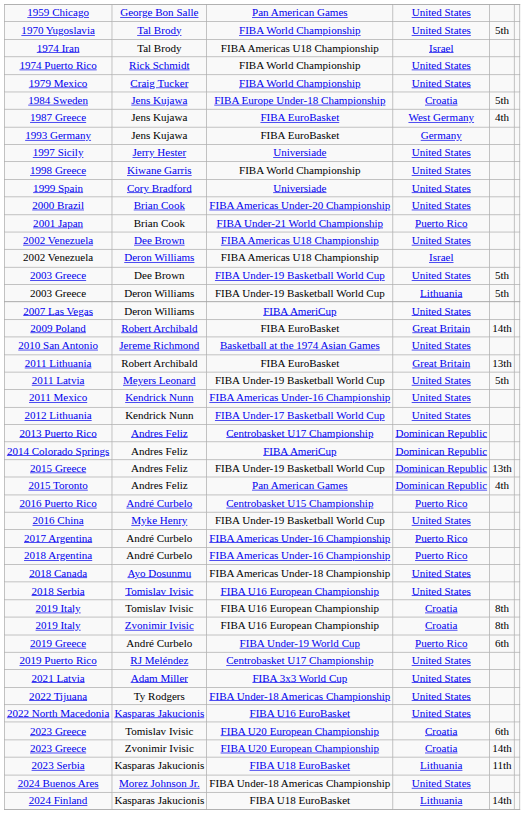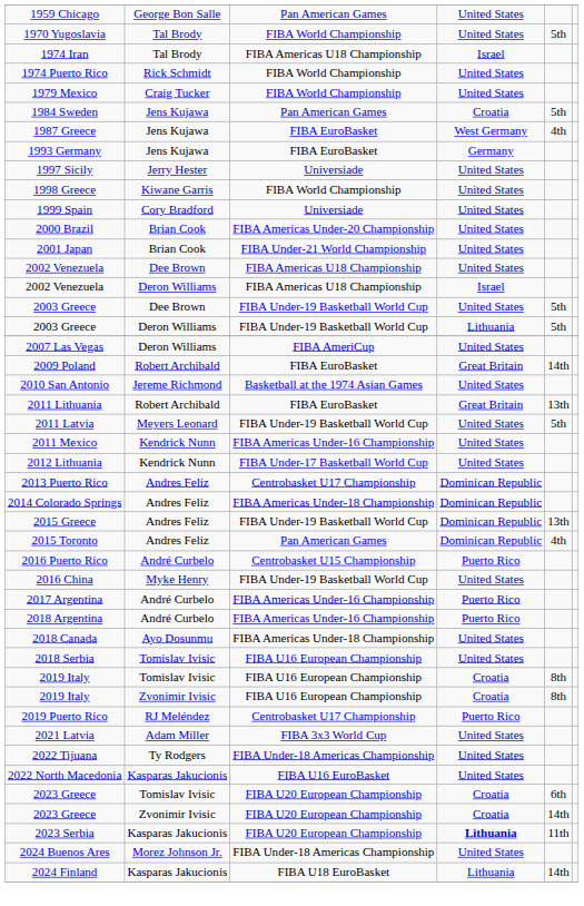1984 Sweden | column 3: FIBA Europe Under-18 Championship -> Pan American Games
2001 Japan | column 4: Puerto Rico -> United States
2014 Colorado Springs | column 3: FIBA AmeriCup -> FIBA Americas Under-18 Championship
- row: 2019 Greece | André Curbelo | FIBA Under-19 World Cup | Puerto Rico | 6th
2019 Puerto Rico | column 4: United States -> Puerto Rico
2023 Serbia | column 3: FIBA U18 EuroBasket -> FIBA U20 European Championship
2023 Serbia | column 4: normal -> bold
